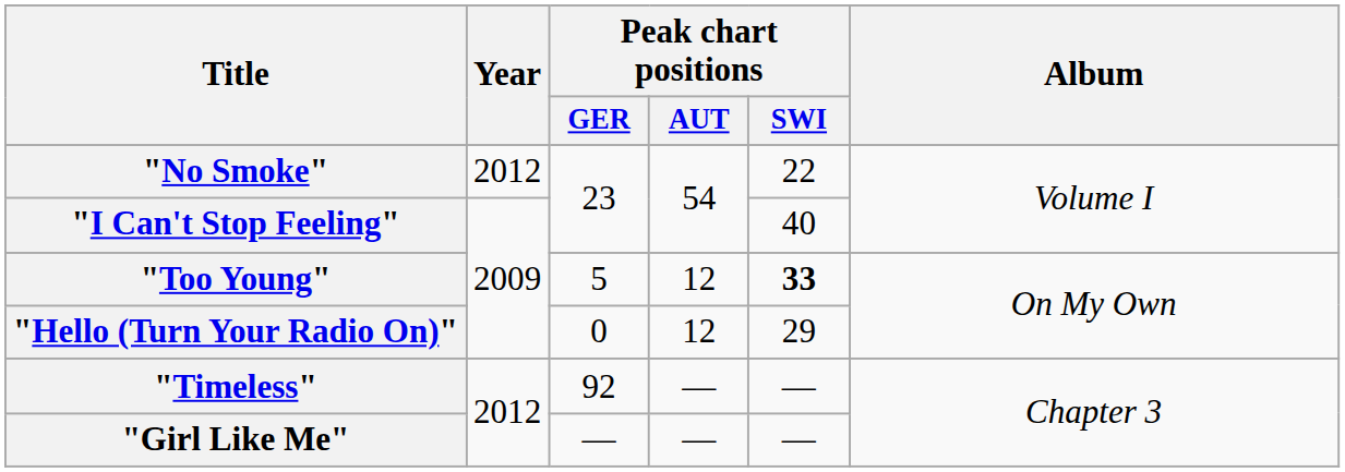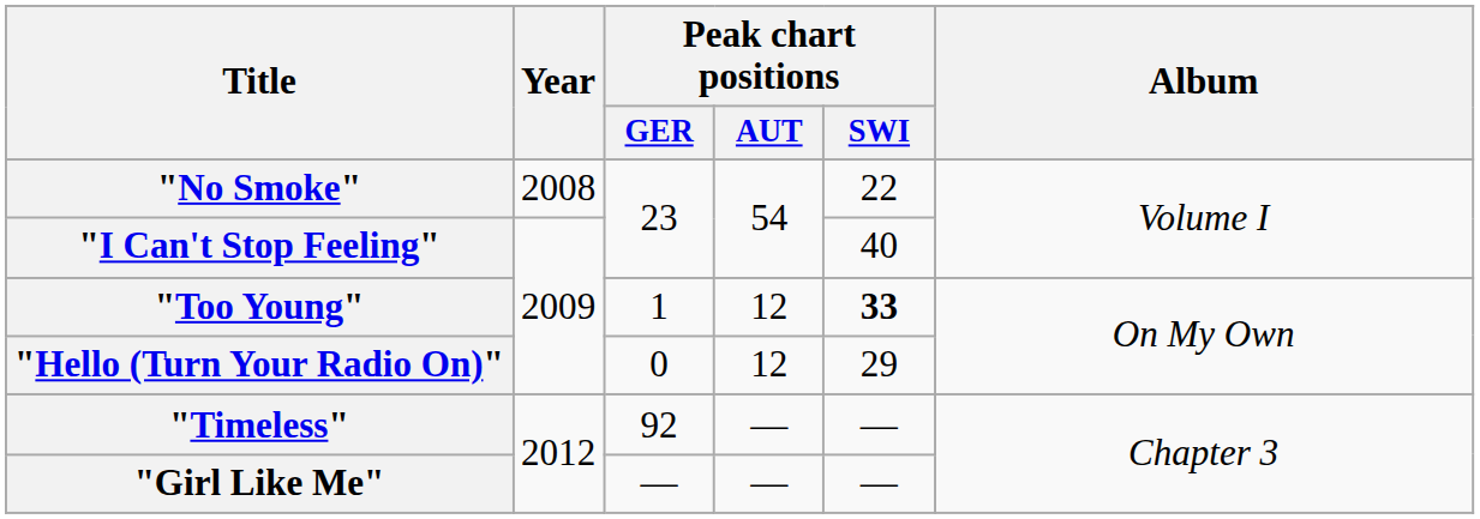"No Smoke" | Year: 2012 -> 2008
"Too Young" | Peak chart positions / GER: 5 -> 1
